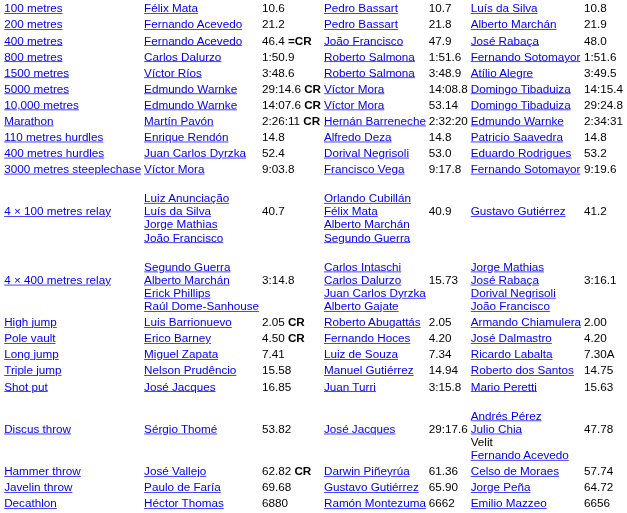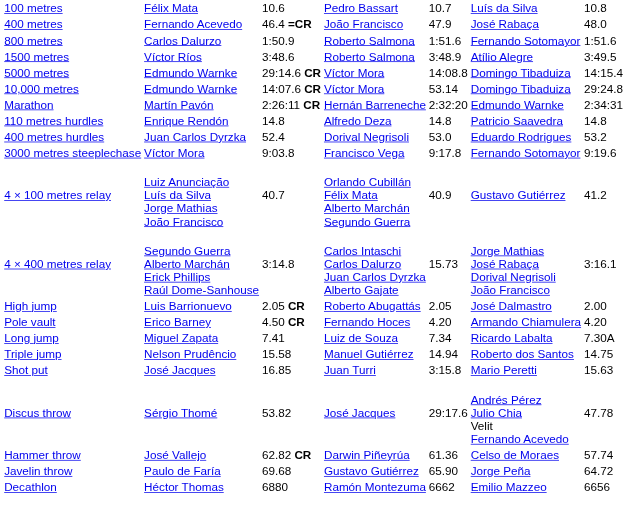- row: 200 metres | Fernando Acevedo | 21.2 | Pedro Bassart | 21.8 | Alberto Marchán | 21.9
High jump | column 6: Armando Chiamulera -> José Dalmastro
Pole vault | column 6: José Dalmastro -> Armando Chiamulera
